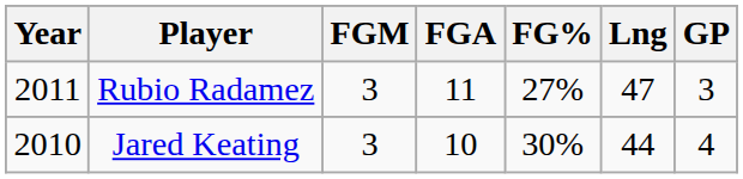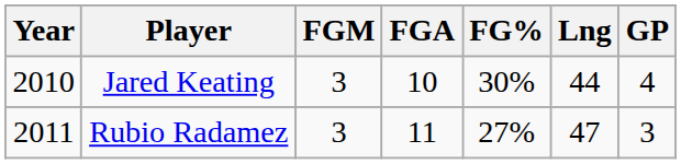rows swapped: Jared Keating <-> Rubio Radamez
